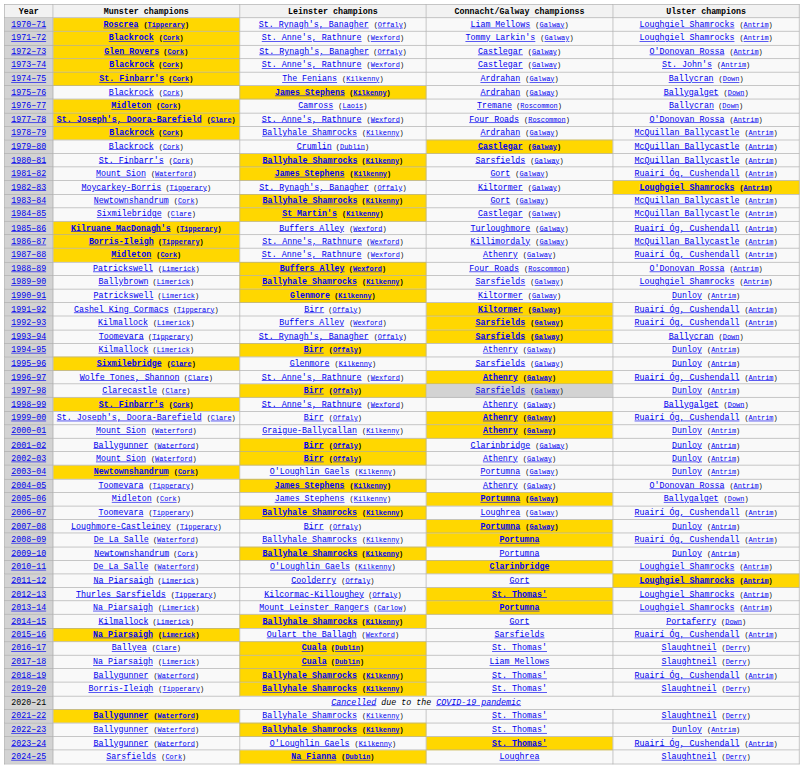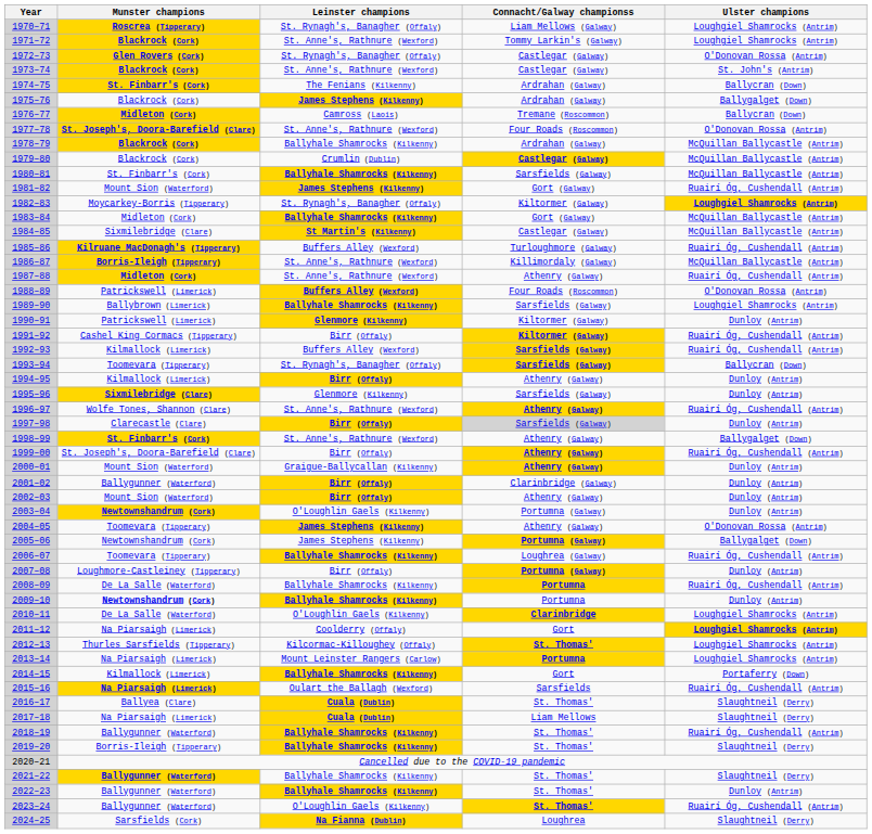1983–84 | Munster champions: Newtownshandrum (Cork) -> Midleton (Cork)
2005–06 | Munster champions: Midleton (Cork) -> Newtownshandrum (Cork)
2009–10 | Munster champions: normal -> bold
